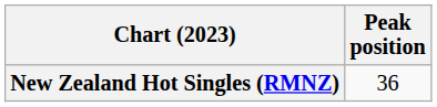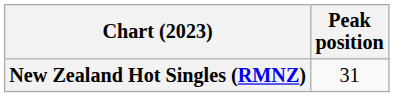New Zealand Hot Singles (RMNZ) | Peak position: 36 -> 31
